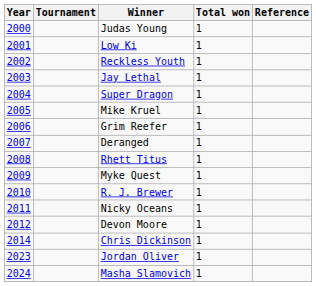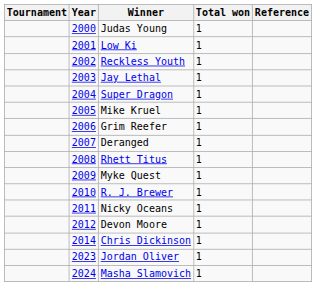columns swapped: Tournament <-> Year
